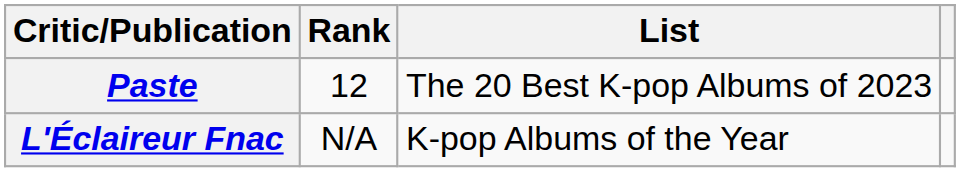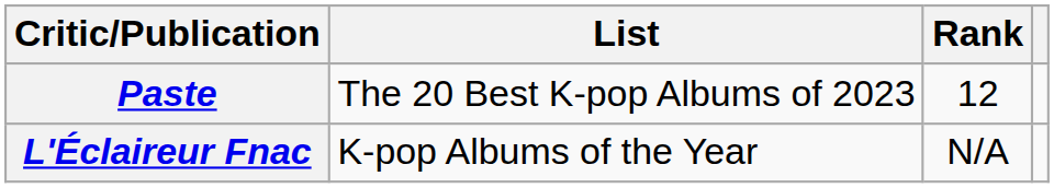columns swapped: List <-> Rank
